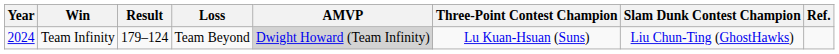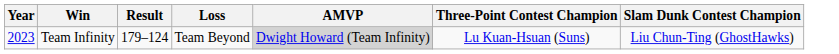- column: Ref.
Team Infinity | Year: 2024 -> 2023
